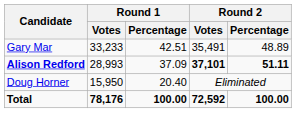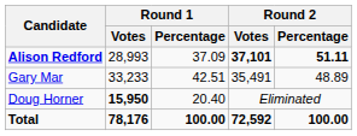rows swapped: Alison Redford <-> Gary Mar
Doug Horner | Round 1 / Votes: normal -> bold
